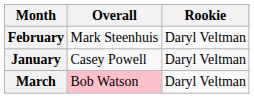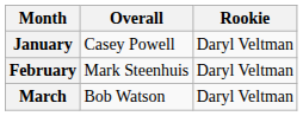rows swapped: January <-> February
March | Overall: pink background -> no background
